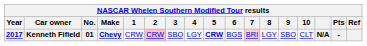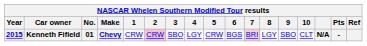Kenneth Fifield | Year: 2017 -> 2015
Kenneth Fifield | 5: bold -> normal
